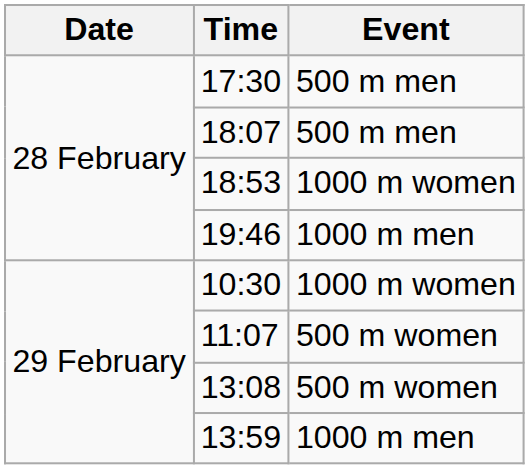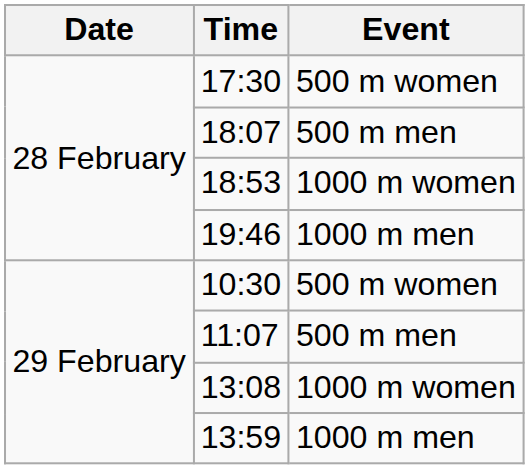17:30 | Event: 500 m men -> 500 m women
10:30 | Event: 1000 m women -> 500 m women
11:07 | Event: 500 m women -> 500 m men
13:08 | Event: 500 m women -> 1000 m women
